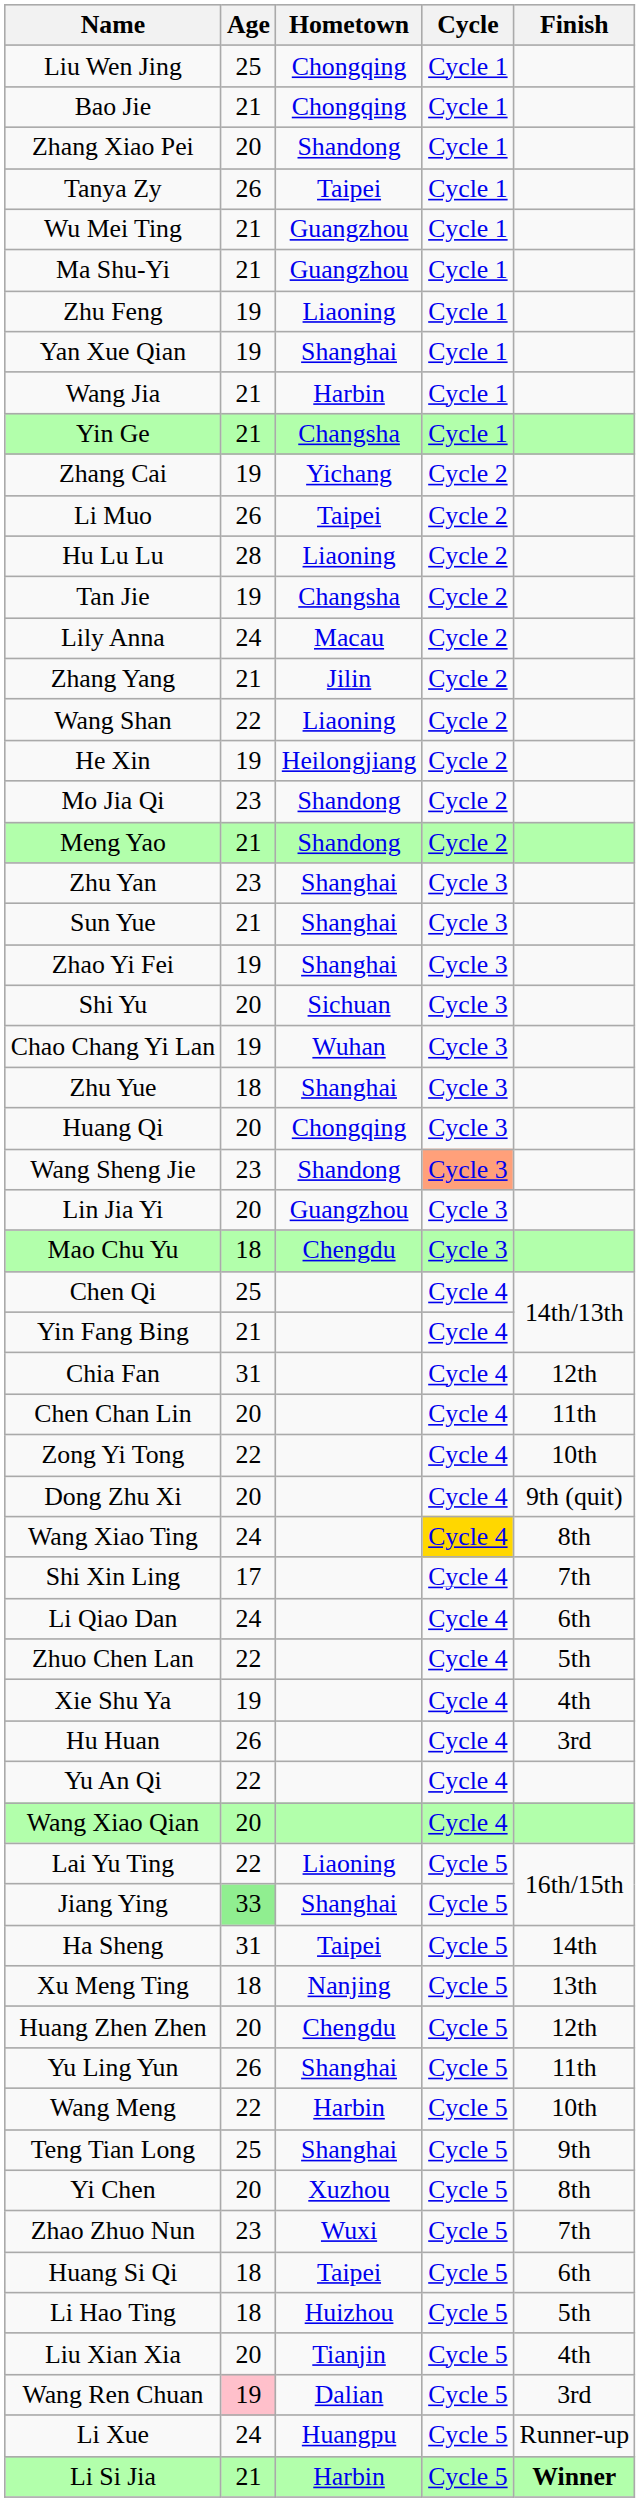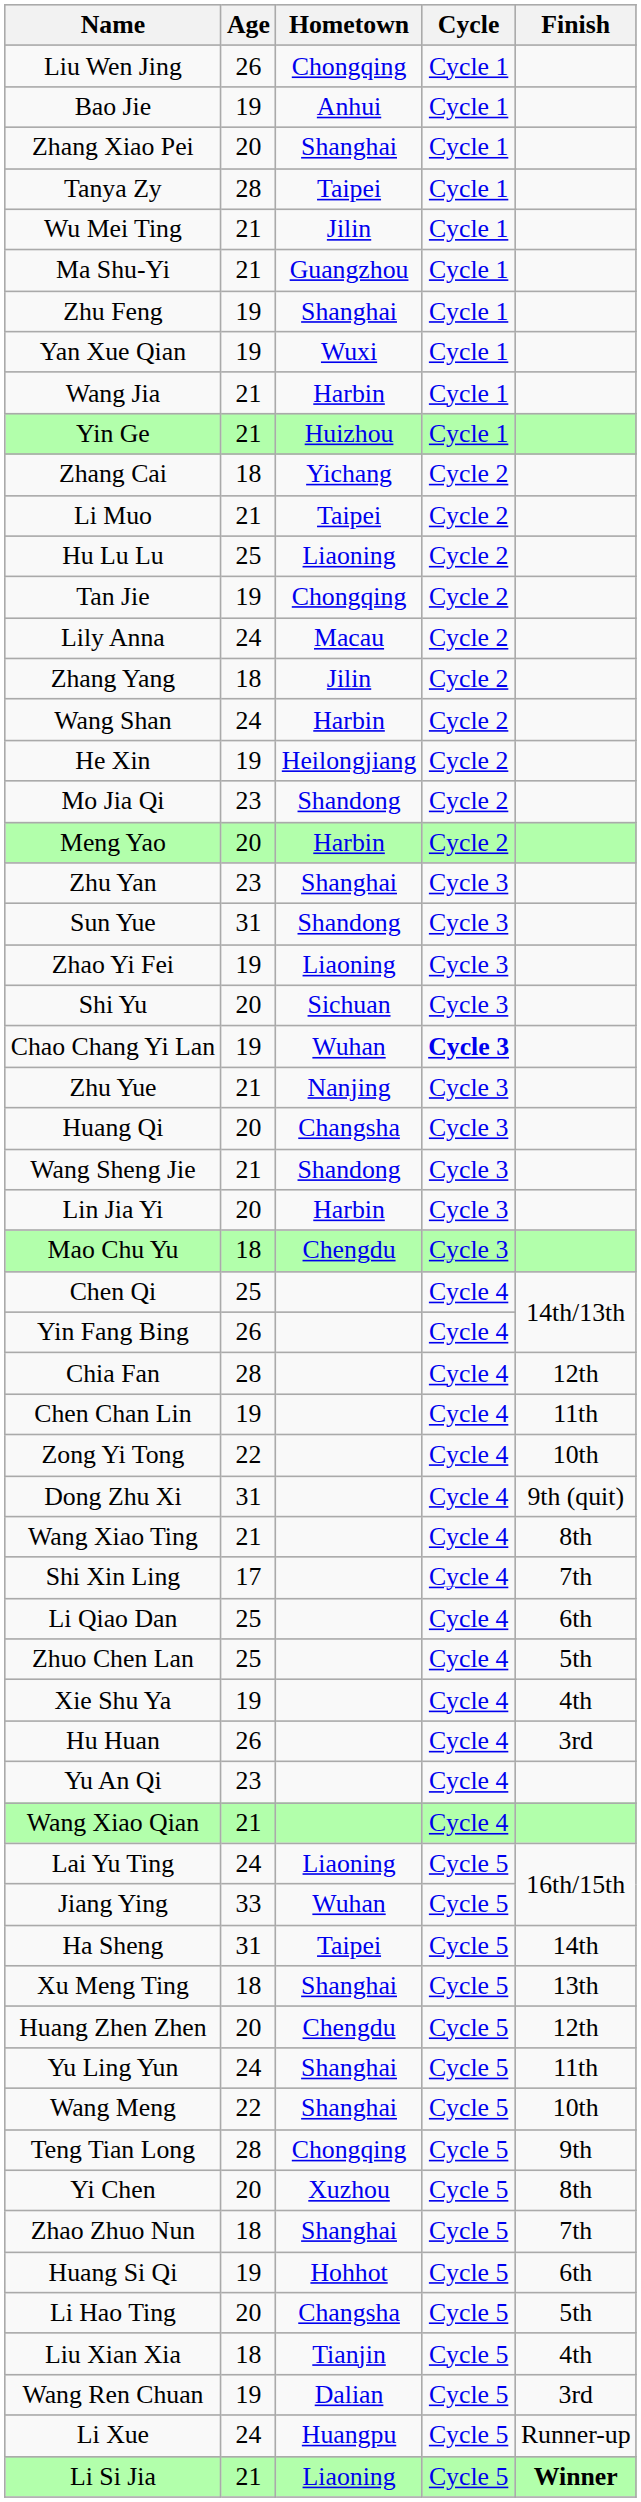Liu Wen Jing | Age: 25 -> 26
Bao Jie | Age: 21 -> 19
Bao Jie | Hometown: Chongqing -> Anhui
Zhang Xiao Pei | Hometown: Shandong -> Shanghai
Tanya Zy | Age: 26 -> 28
Wu Mei Ting | Hometown: Guangzhou -> Jilin
Zhu Feng | Hometown: Liaoning -> Shanghai
Yan Xue Qian | Hometown: Shanghai -> Wuxi
Yin Ge | Hometown: Changsha -> Huizhou
Zhang Cai | Age: 19 -> 18
Li Muo | Age: 26 -> 21
Hu Lu Lu | Age: 28 -> 25
Tan Jie | Hometown: Changsha -> Chongqing
Zhang Yang | Age: 21 -> 18
Wang Shan | Age: 22 -> 24
Wang Shan | Hometown: Liaoning -> Harbin
Meng Yao | Age: 21 -> 20
Meng Yao | Hometown: Shandong -> Harbin
Sun Yue | Age: 21 -> 31
Sun Yue | Hometown: Shanghai -> Shandong
Zhao Yi Fei | Hometown: Shanghai -> Liaoning
Chao Chang Yi Lan | Cycle: normal -> bold
Zhu Yue | Age: 18 -> 21
Zhu Yue | Hometown: Shanghai -> Nanjing
Huang Qi | Hometown: Chongqing -> Changsha
Wang Sheng Jie | Age: 23 -> 21
Wang Sheng Jie | Cycle: lightsalmon background -> no background
Lin Jia Yi | Hometown: Guangzhou -> Harbin
Yin Fang Bing | Age: 21 -> 26
Chia Fan | Age: 31 -> 28
Chen Chan Lin | Age: 20 -> 19
Dong Zhu Xi | Age: 20 -> 31
Wang Xiao Ting | Age: 24 -> 21
Wang Xiao Ting | Cycle: gold background -> no background
Li Qiao Dan | Age: 24 -> 25
Zhuo Chen Lan | Age: 22 -> 25
Yu An Qi | Age: 22 -> 23
Wang Xiao Qian | Age: 20 -> 21
Lai Yu Ting | Age: 22 -> 24
Jiang Ying | Age: lightgreen background -> no background
Jiang Ying | Hometown: Shanghai -> Wuhan
Xu Meng Ting | Hometown: Nanjing -> Shanghai
Yu Ling Yun | Age: 26 -> 24
Wang Meng | Hometown: Harbin -> Shanghai
Teng Tian Long | Age: 25 -> 28
Teng Tian Long | Hometown: Shanghai -> Chongqing
Zhao Zhuo Nun | Age: 23 -> 18
Zhao Zhuo Nun | Hometown: Wuxi -> Shanghai
Huang Si Qi | Age: 18 -> 19
Huang Si Qi | Hometown: Taipei -> Hohhot
Li Hao Ting | Age: 18 -> 20
Li Hao Ting | Hometown: Huizhou -> Changsha
Liu Xian Xia | Age: 20 -> 18
Wang Ren Chuan | Age: pink background -> no background
Li Si Jia | Hometown: Harbin -> Liaoning
